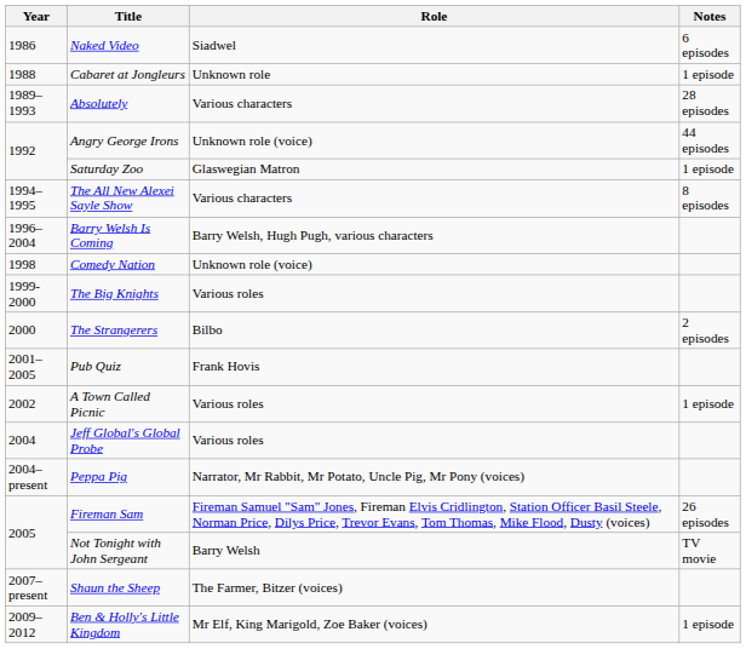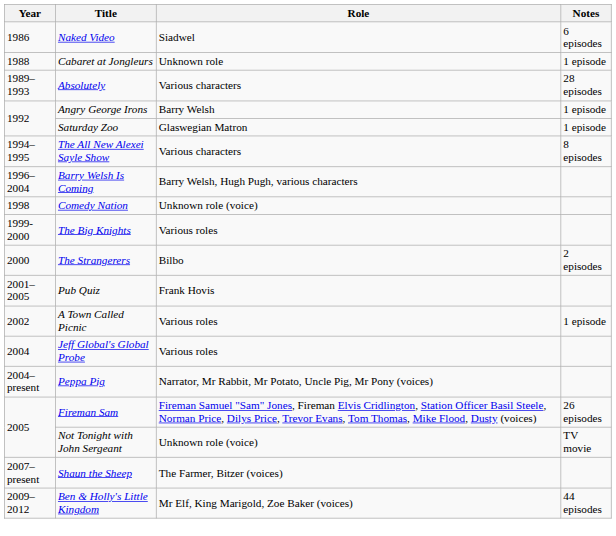Angry George Irons | Role: Unknown role (voice) -> Barry Welsh
Angry George Irons | Notes: 44 episodes -> 1 episode
Not Tonight with John Sergeant | Role: Barry Welsh -> Unknown role (voice)
Ben & Holly's Little Kingdom | Notes: 1 episode -> 44 episodes
